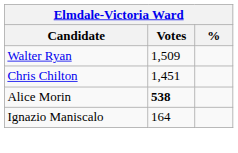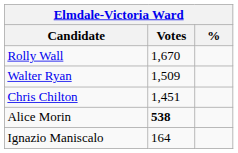+ row: Rolly Wall | 1,670
